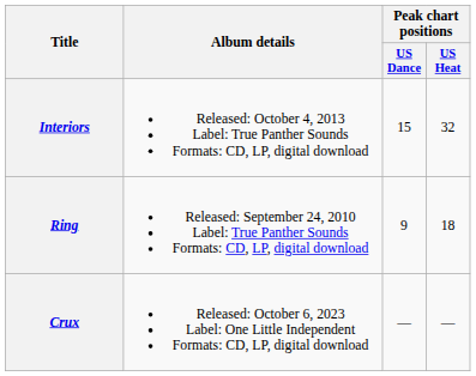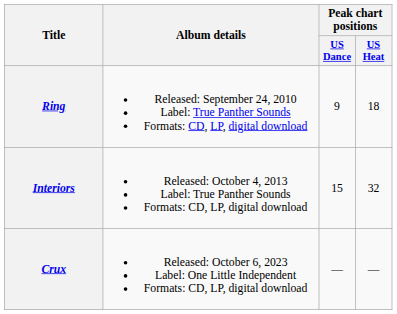rows swapped: Ring <-> Interiors
